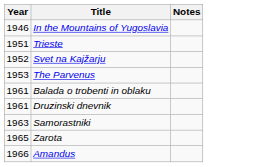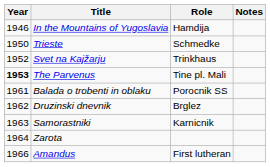+ column: Role | Hamdija | Schmedke | Trinkhaus | Tine pl. Mali | Porocnik SS | Brglez | Karnicnik | First lutheran
Trieste | Year: 1951 -> 1950
The Parvenus | Year: normal -> bold
Druzinski dnevnik | Year: 1961 -> 1962
Zarota | Year: 1965 -> 1964
